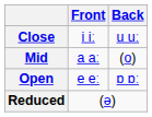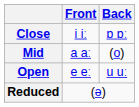Close | Back: u uː -> ɒ ɒː
Open | Back: ɒ ɒː -> u uː
